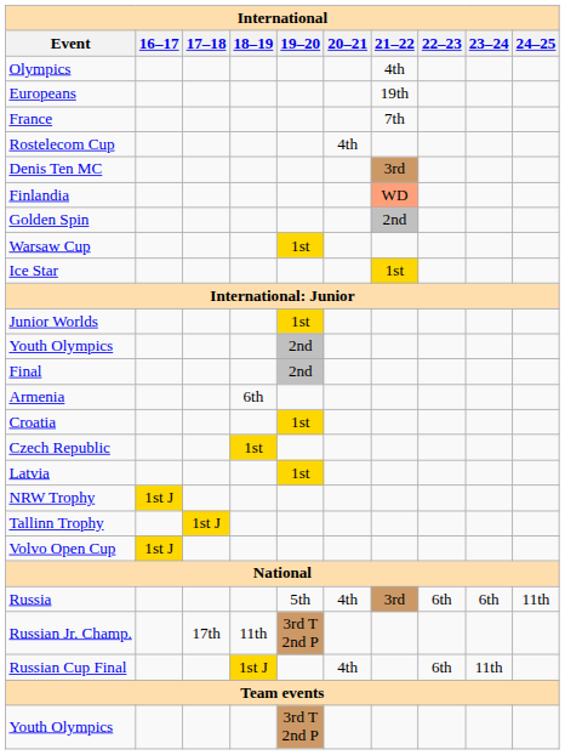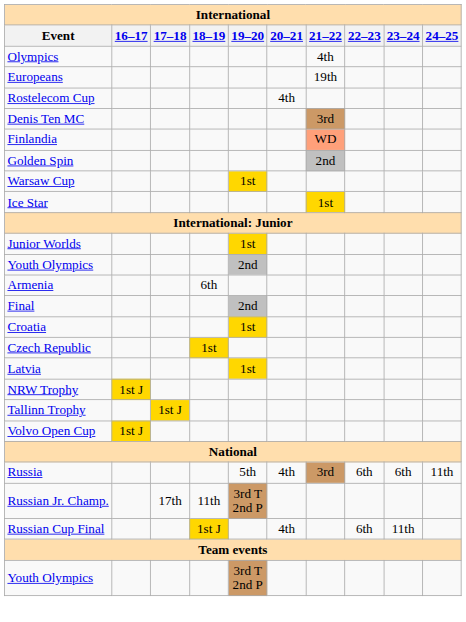- row: France | 7th
rows swapped: Final <-> Armenia
